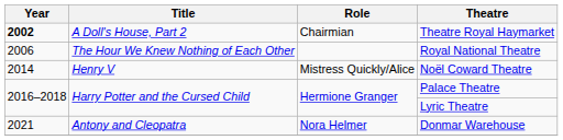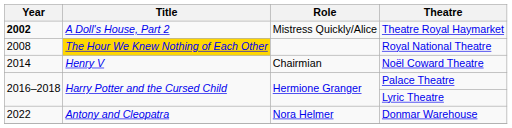Theatre Royal Haymarket | Role: Chairmian -> Mistress Quickly/Alice
Royal National Theatre | Year: 2006 -> 2008
Royal National Theatre | Title: no background -> gold background
Noël Coward Theatre | Role: Mistress Quickly/Alice -> Chairmian
Donmar Warehouse | Year: 2021 -> 2022
